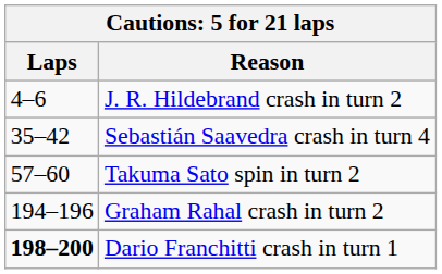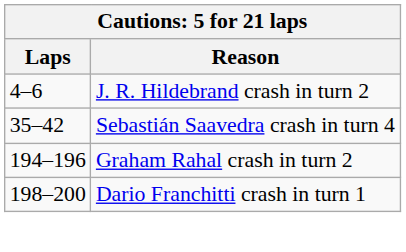- row: 57–60 | Takuma Sato spin in turn 2
Dario Franchitti crash in turn 1 | Laps: bold -> normal
